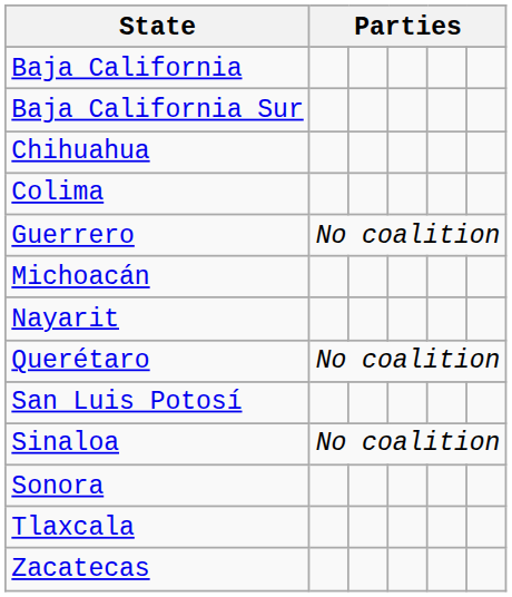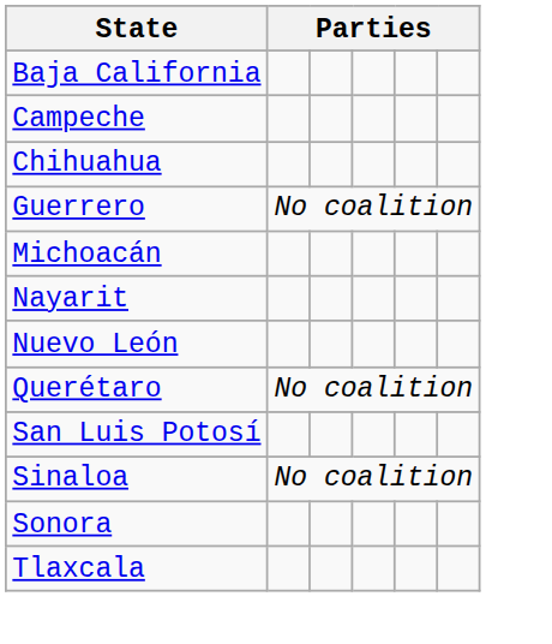- row: Baja California Sur
+ row: Campeche
- row: Colima
+ row: Nuevo León
- row: Zacatecas
